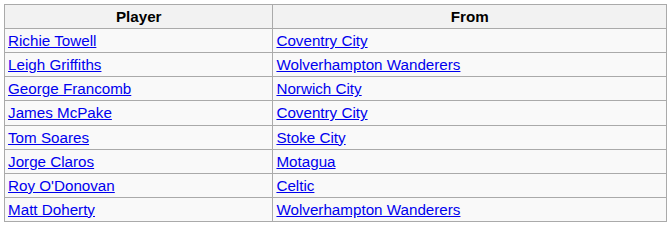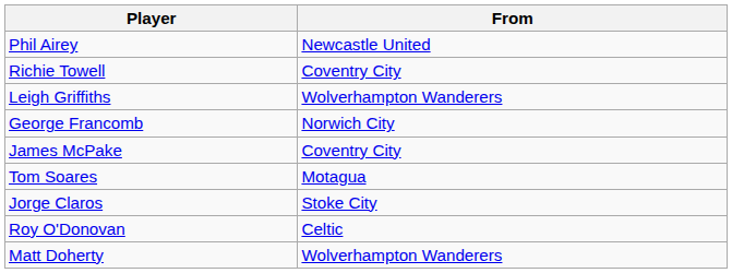+ row: Phil Airey | Newcastle United
Tom Soares | From: Stoke City -> Motagua
Jorge Claros | From: Motagua -> Stoke City
